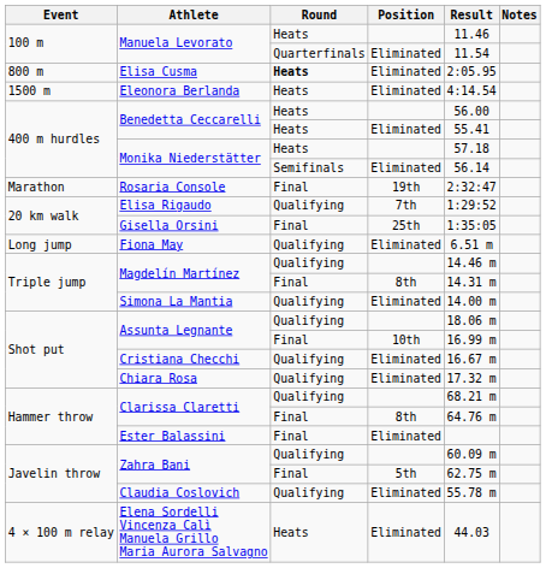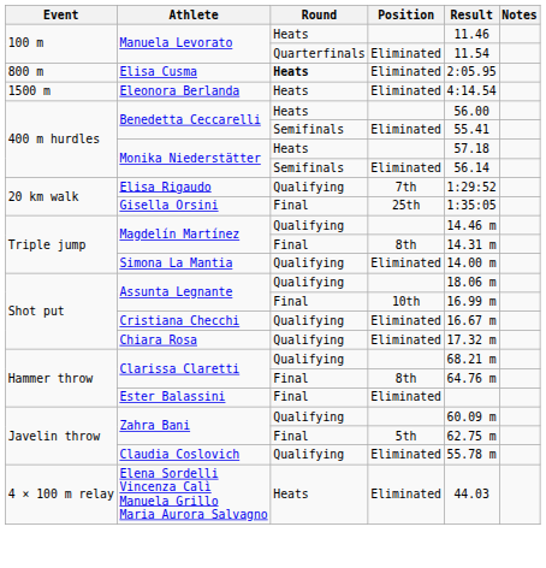Benedetta Ceccarelli / Eliminated | Round: Heats -> Semifinals
- row: Marathon | Rosaria Console | Final | 19th | 2:32:47
- row: Long jump | Fiona May | Qualifying | Eliminated | 6.51 m
